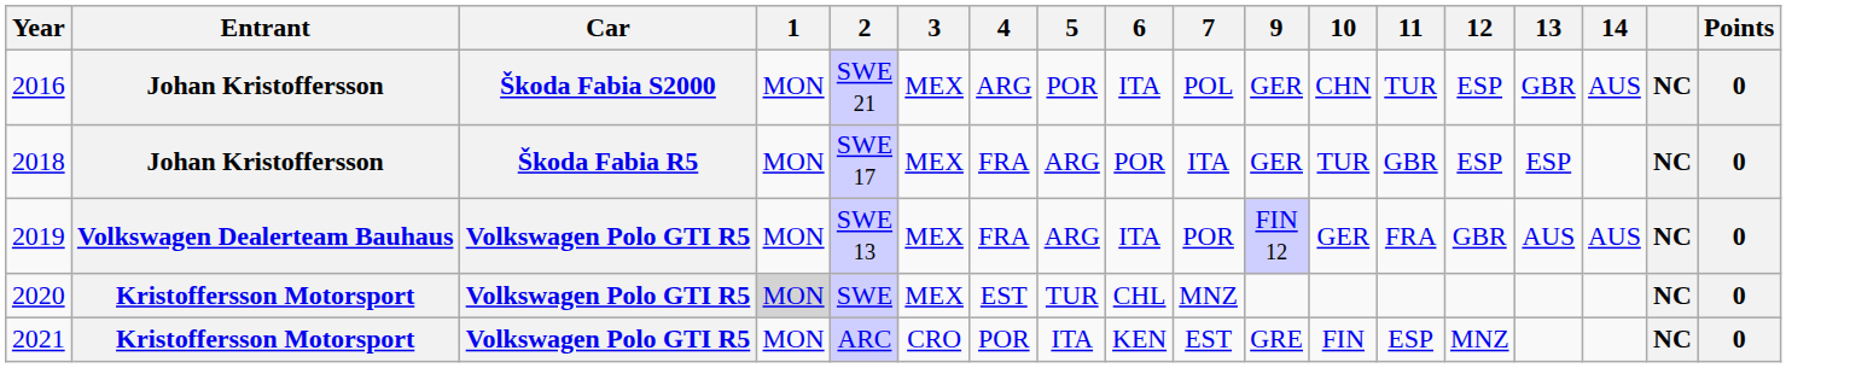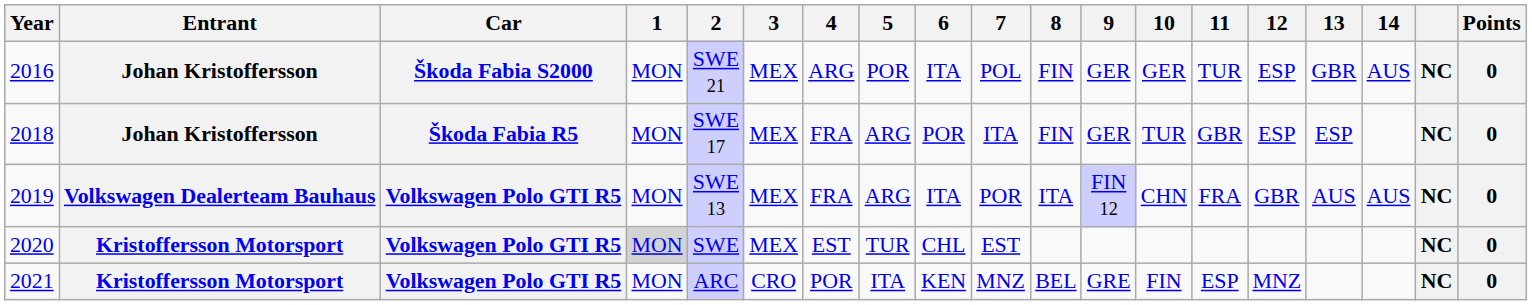+ column: 8 | FIN | FIN | ITA | BEL
2016 | 10: CHN -> GER
2019 | 10: GER -> CHN
2020 | 7: MNZ -> EST
2021 | 7: EST -> MNZ
